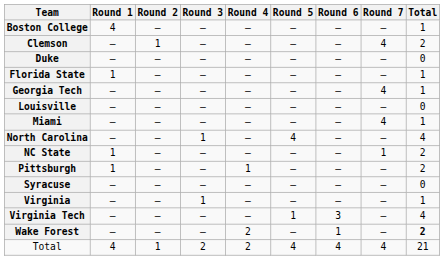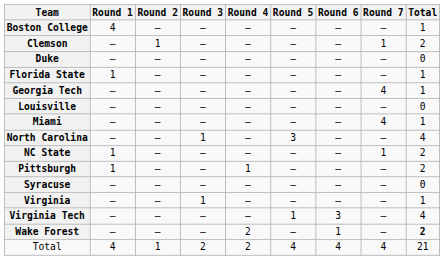Clemson | Round 7: 4 -> 1
North Carolina | Round 5: 4 -> 3
